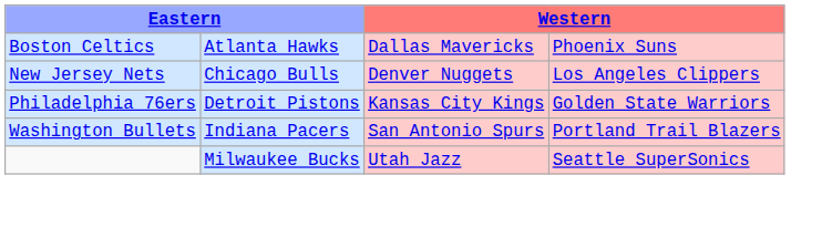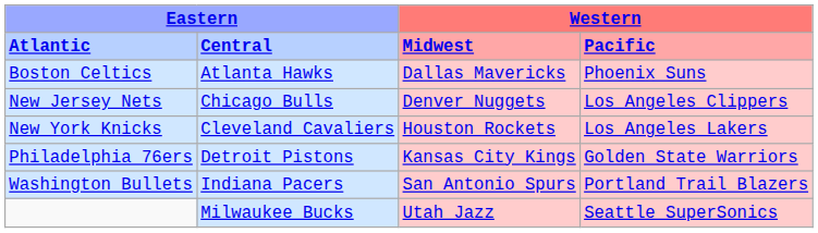+ row: Atlantic | Central | Midwest | Pacific
+ row: New York Knicks | Cleveland Cavaliers | Houston Rockets | Los Angeles Lakers
